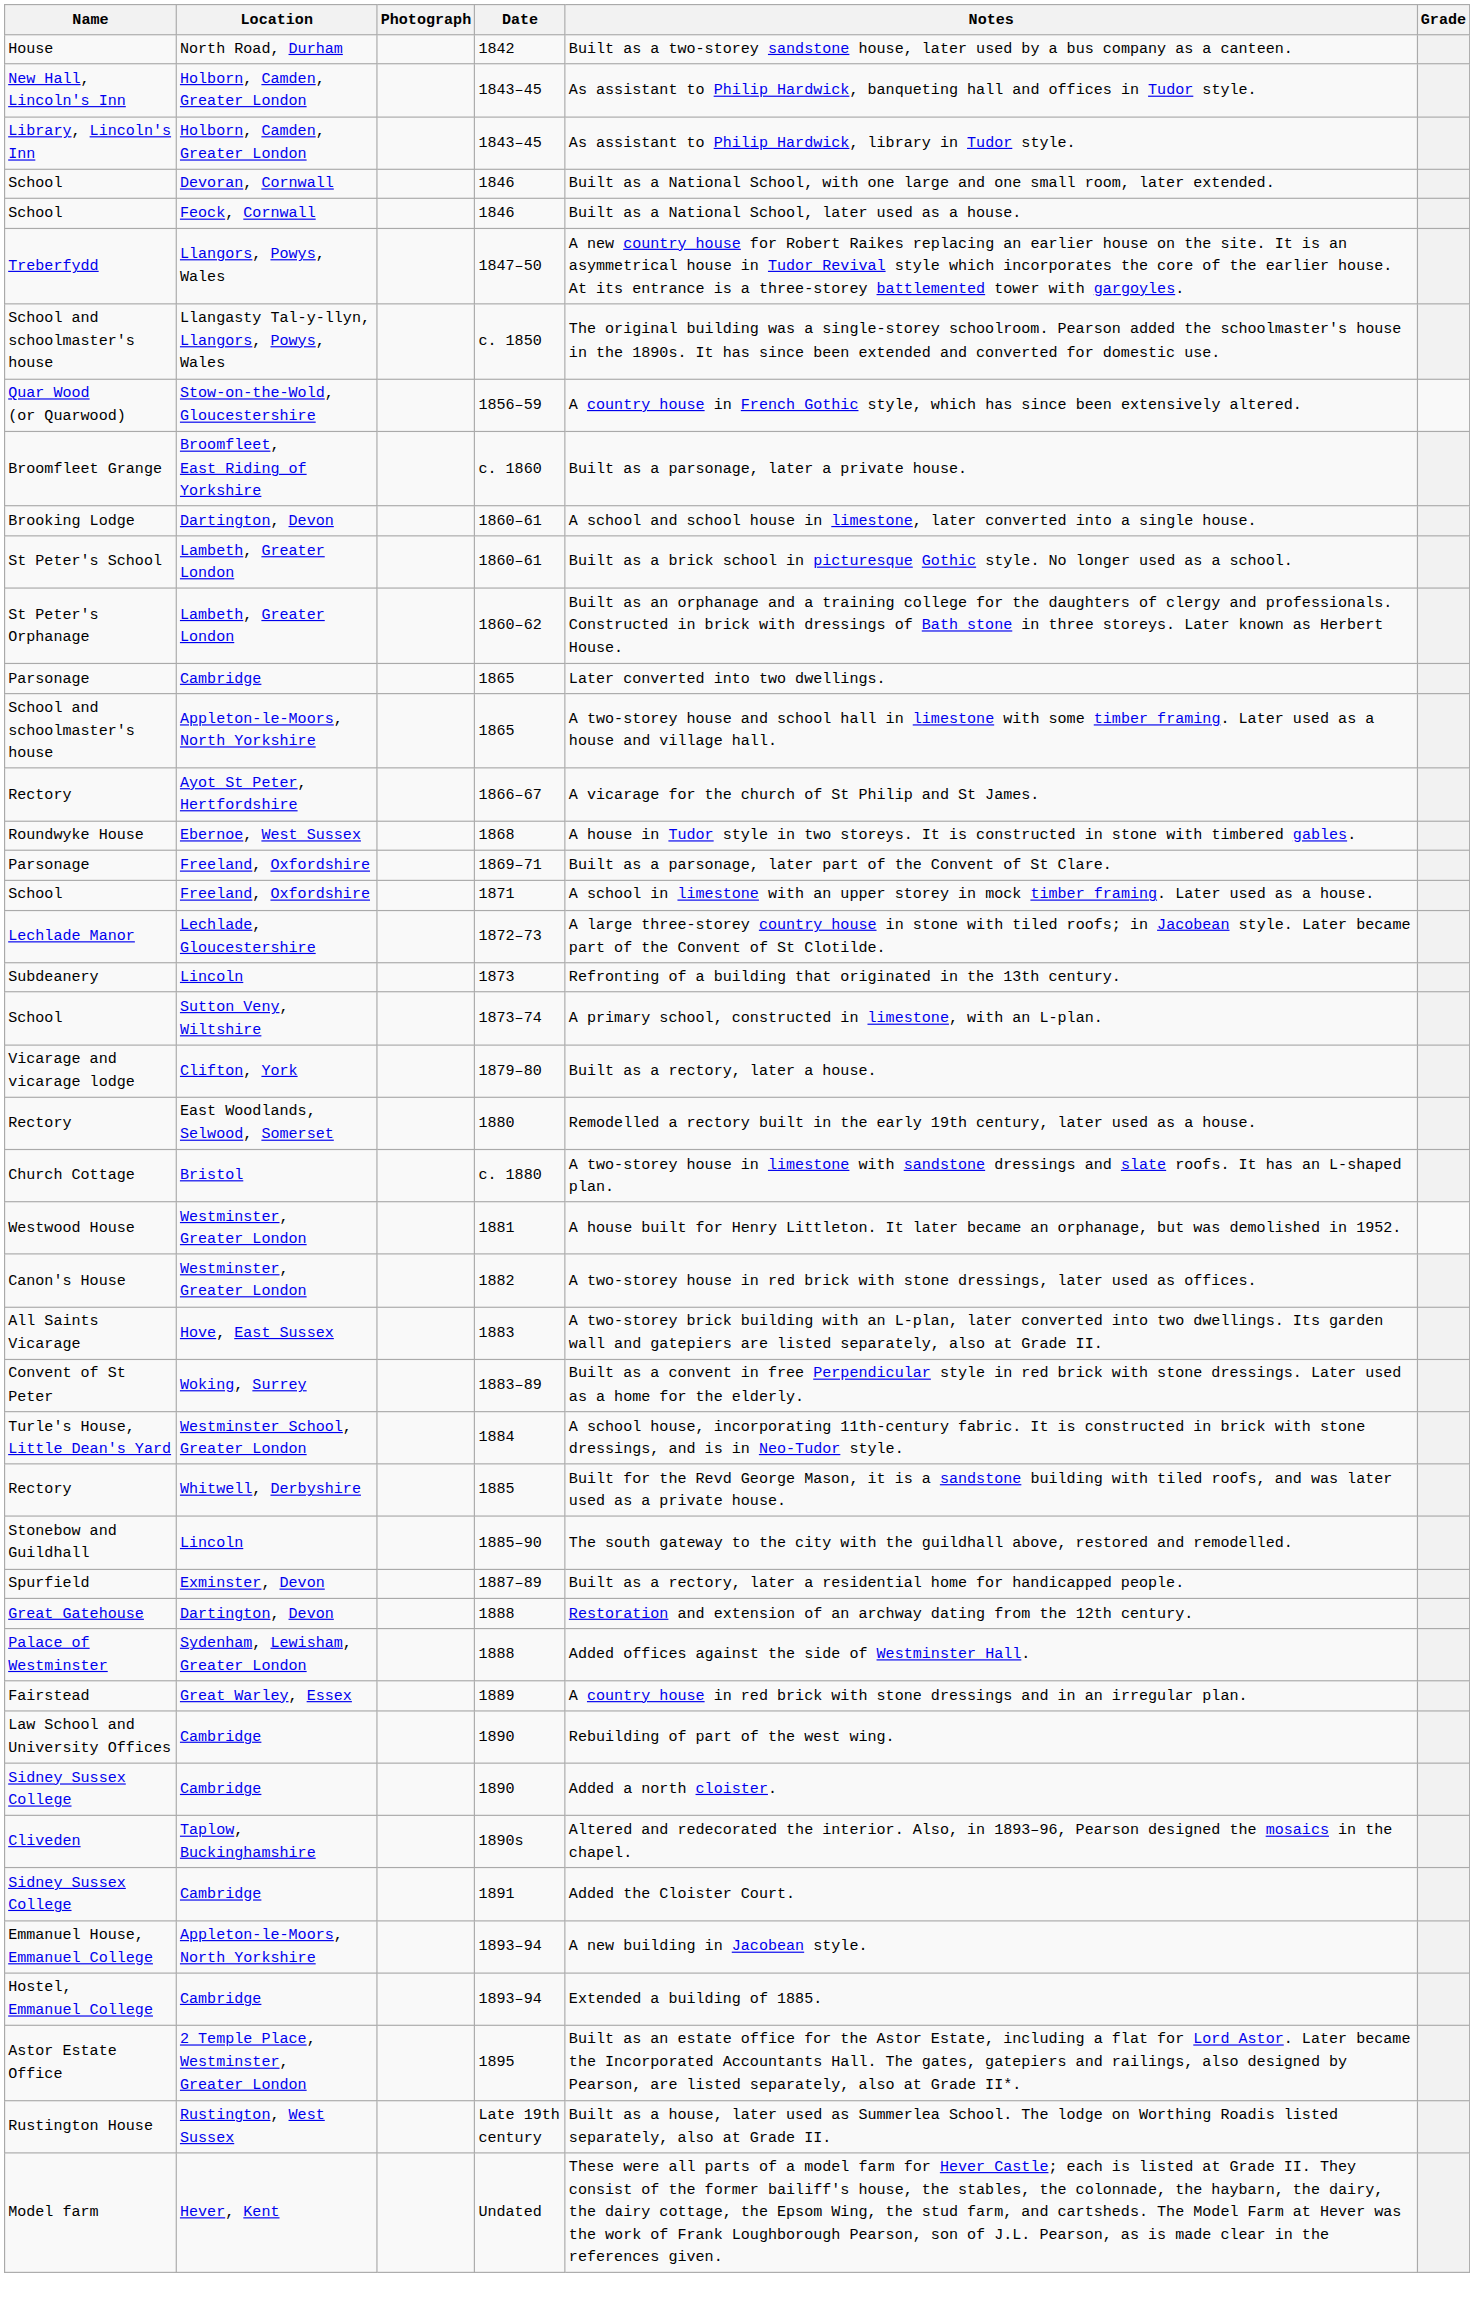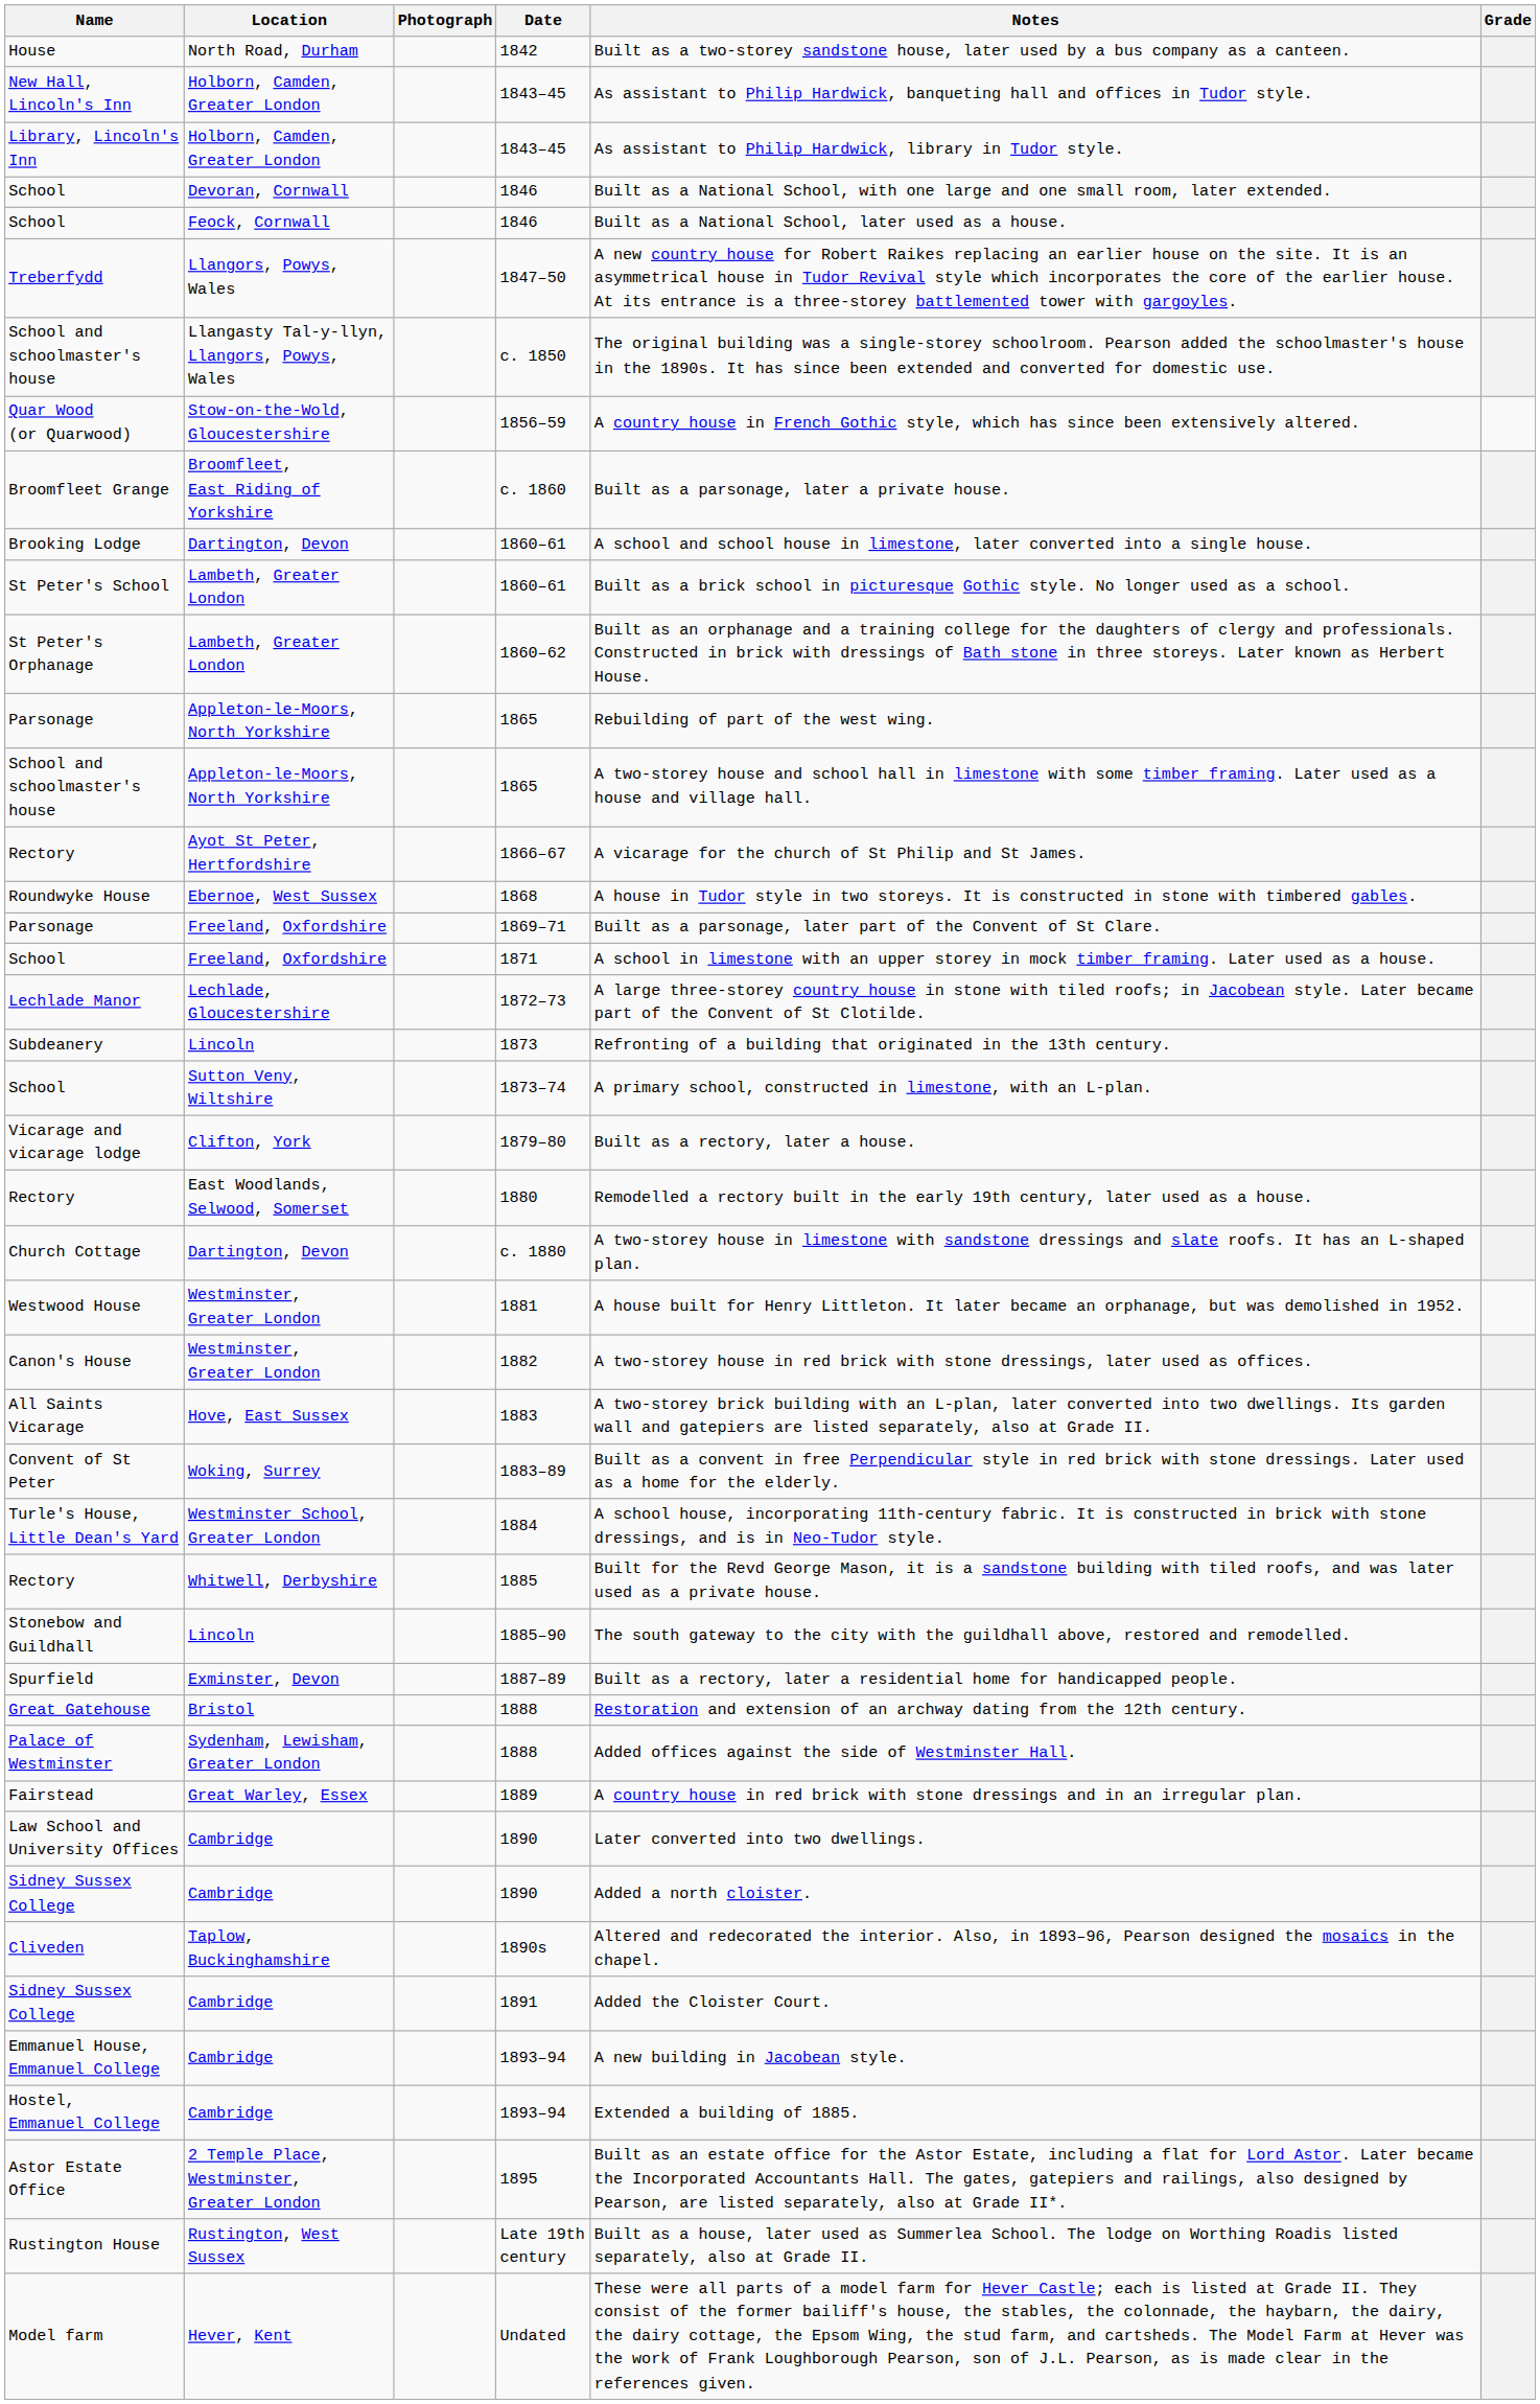Parsonage / 1865 | Location: Cambridge -> Appleton-le-Moors, North Yorkshire
Parsonage / 1865 | Notes: Later converted into two dwellings. -> Rebuilding of part of the west wing.
c. 1880 | Location: Bristol -> Dartington, Devon
Great Gatehouse / 1888 | Location: Dartington, Devon -> Bristol
Law School and University Offices / 1890 | Notes: Rebuilding of part of the west wing. -> Later converted into two dwellings.
Emmanuel House, Emmanuel College / 1893–94 | Location: Appleton-le-Moors, North Yorkshire -> Cambridge
